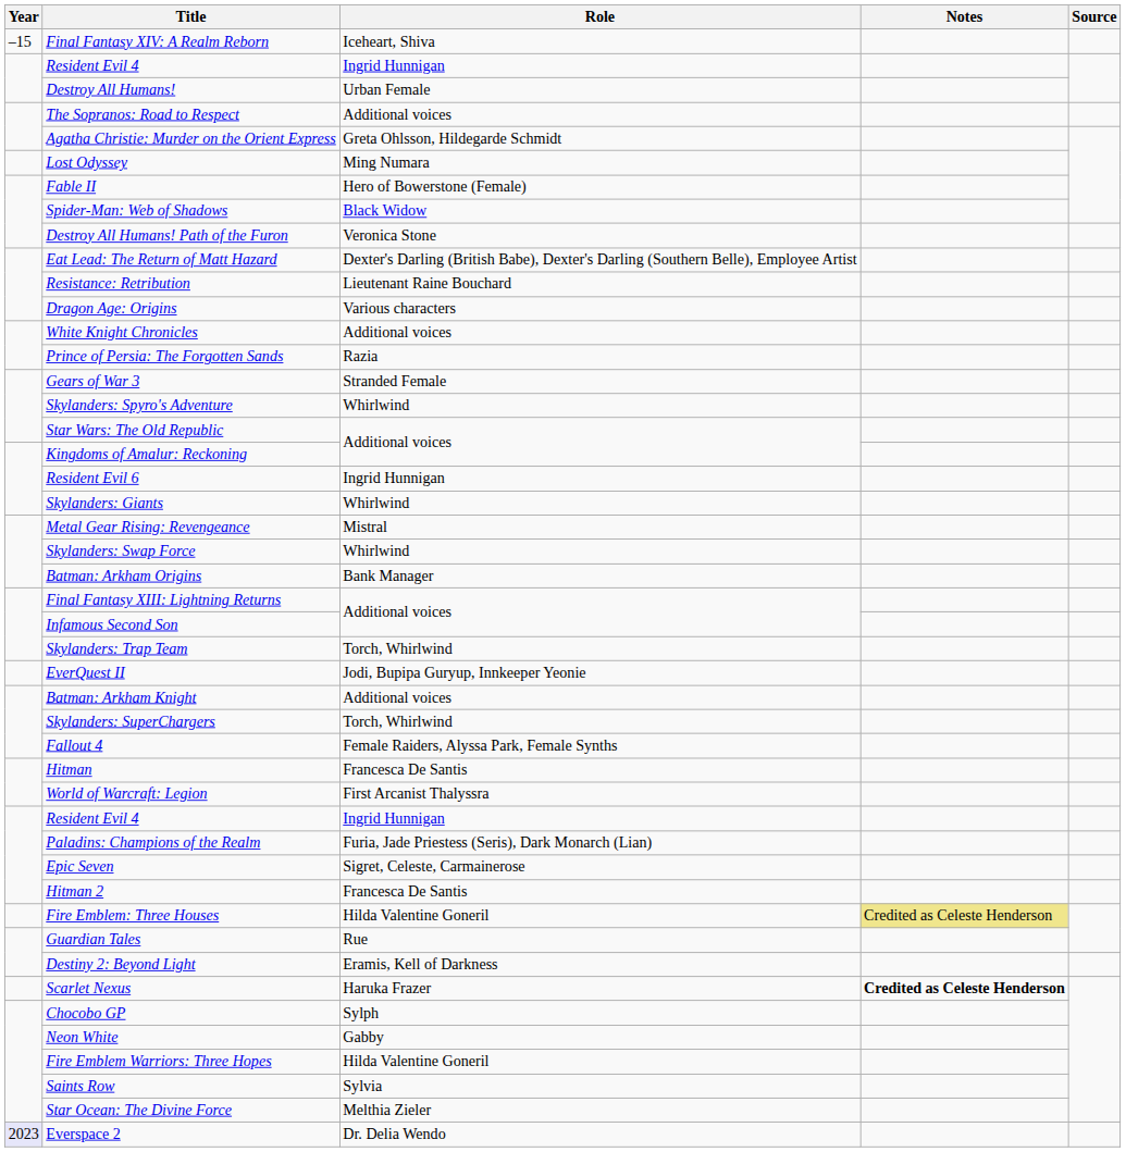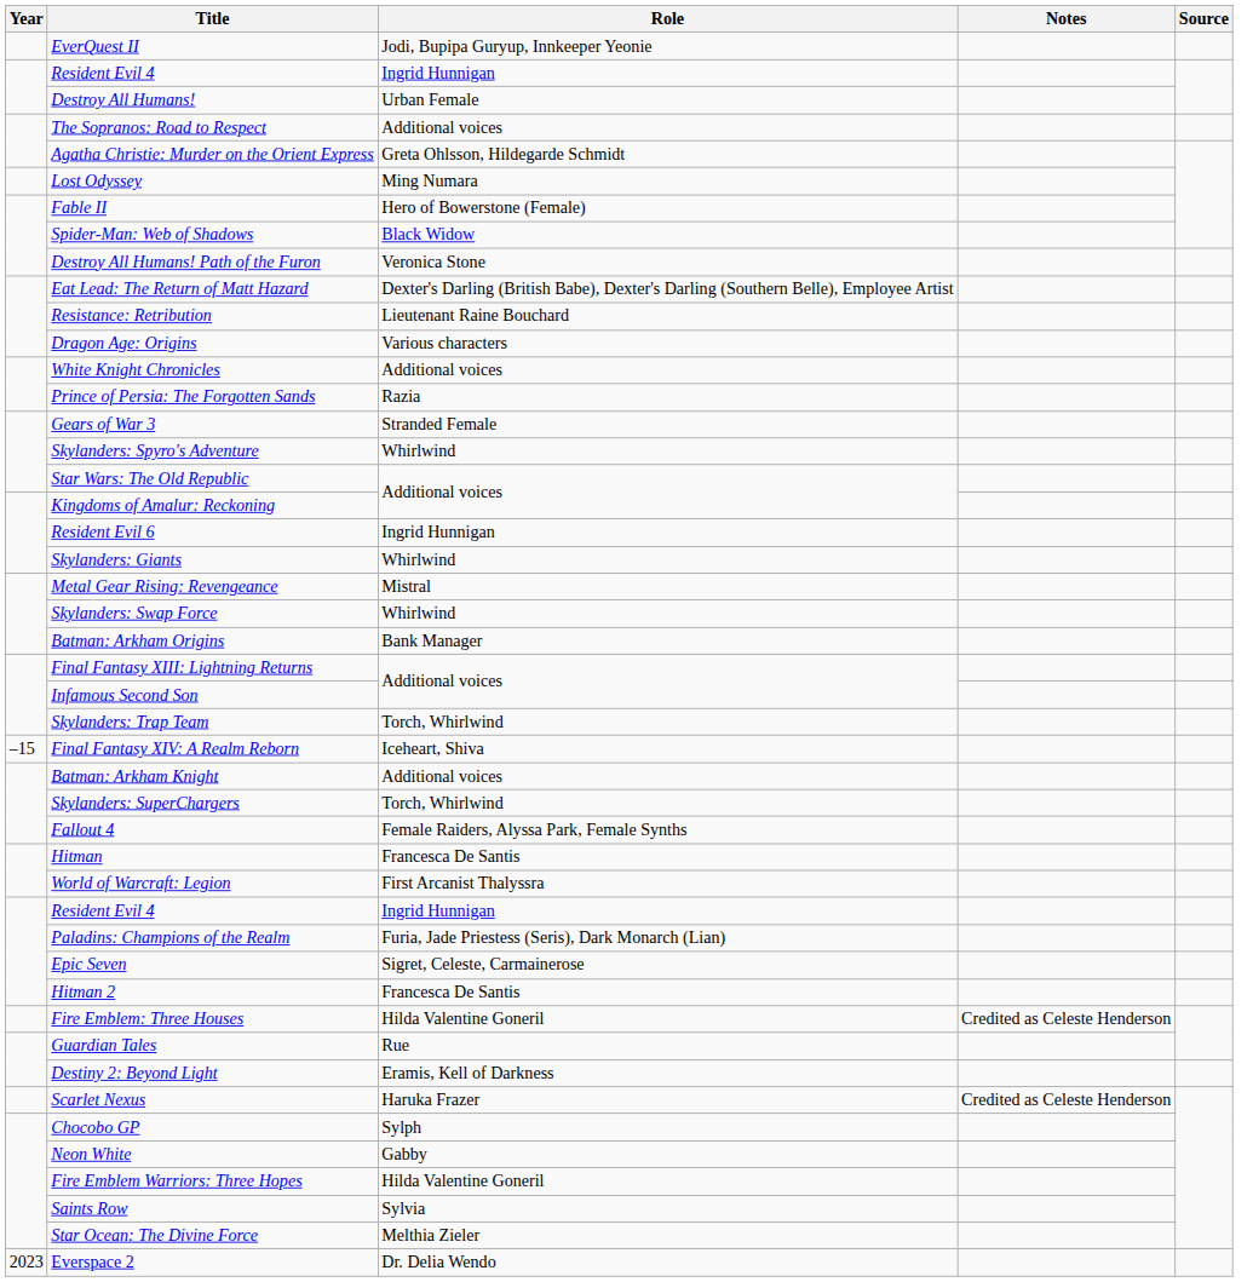rows swapped: EverQuest II <-> Final Fantasy XIV: A Realm Reborn
Fire Emblem: Three Houses | Notes: khaki background -> no background
Scarlet Nexus | Notes: bold -> normal
Everspace 2 | Year: lavender background -> no background
